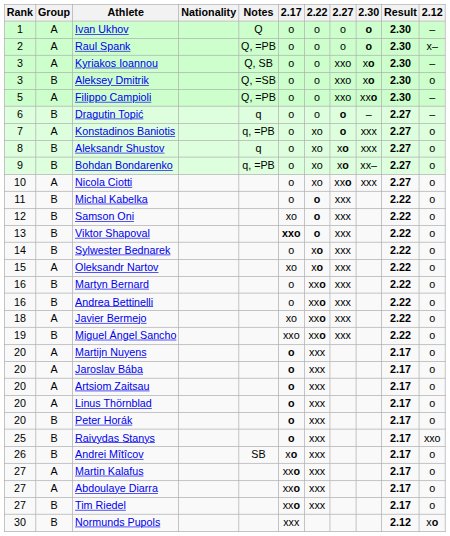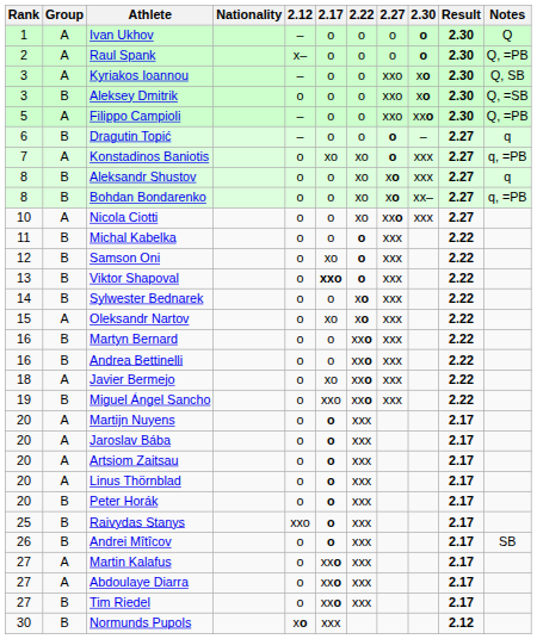columns swapped: 2.12 <-> Notes
Konstadinos Baniotis | 2.17: o -> xo
Bohdan Bondarenko | Rank: 9 -> 8
Andrei Mîtîcov | 2.17: xo -> o
